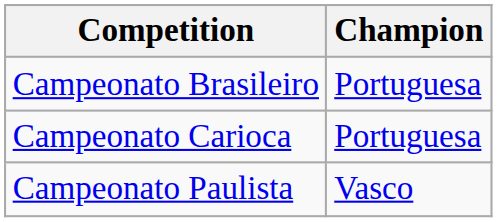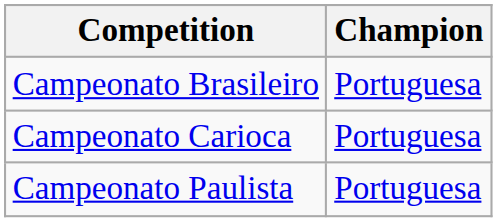Campeonato Paulista | Champion: Vasco -> Portuguesa
